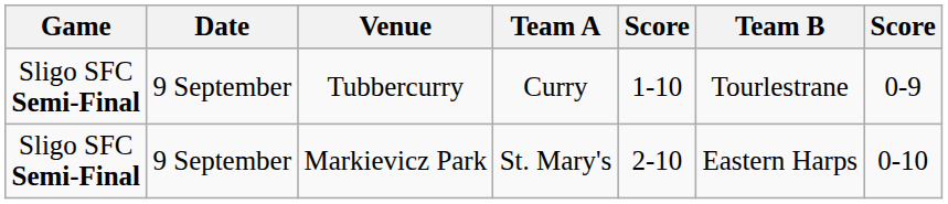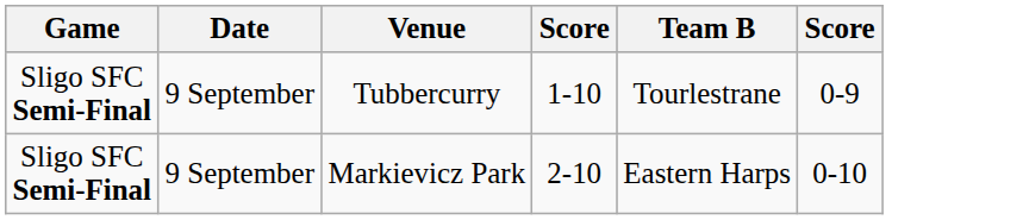- column: Team A | Curry | St. Mary's
